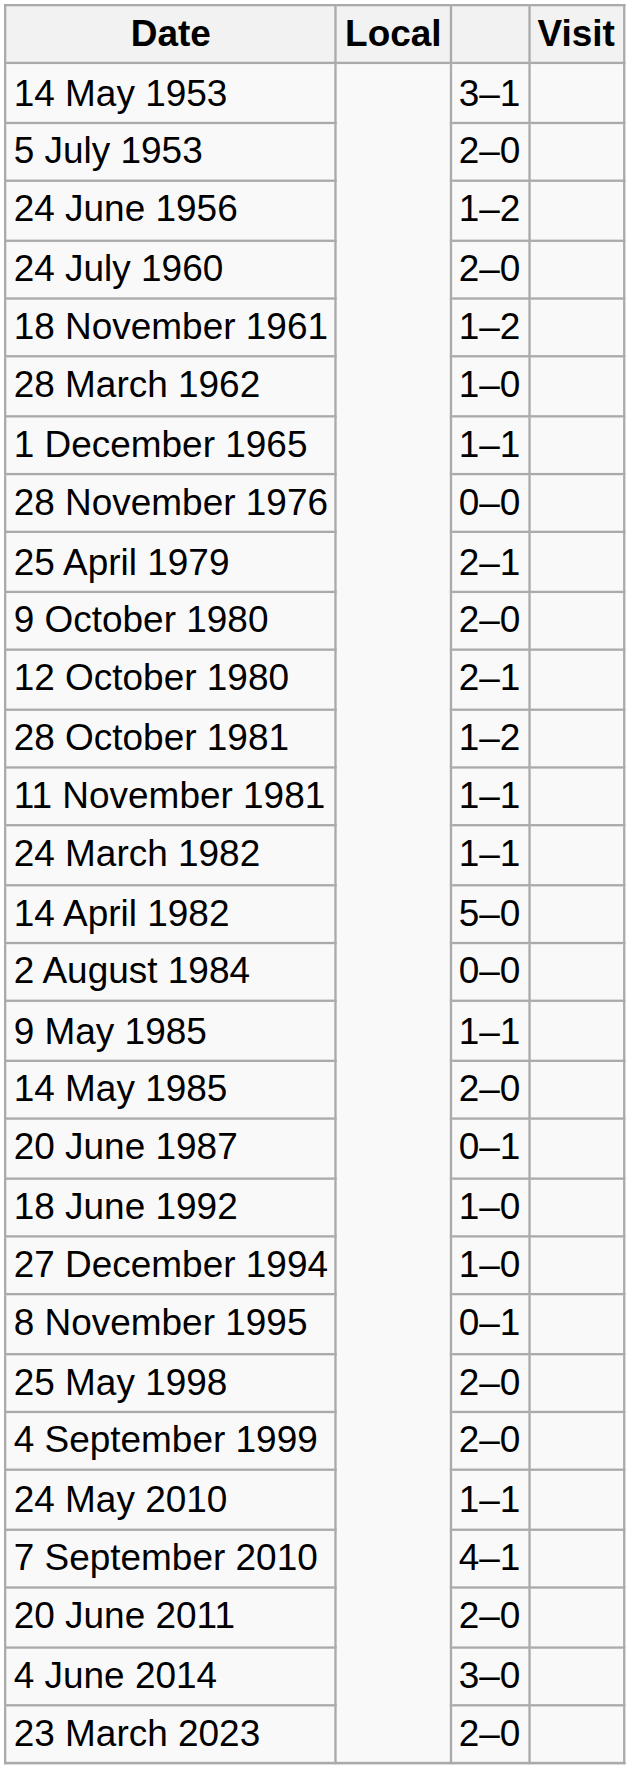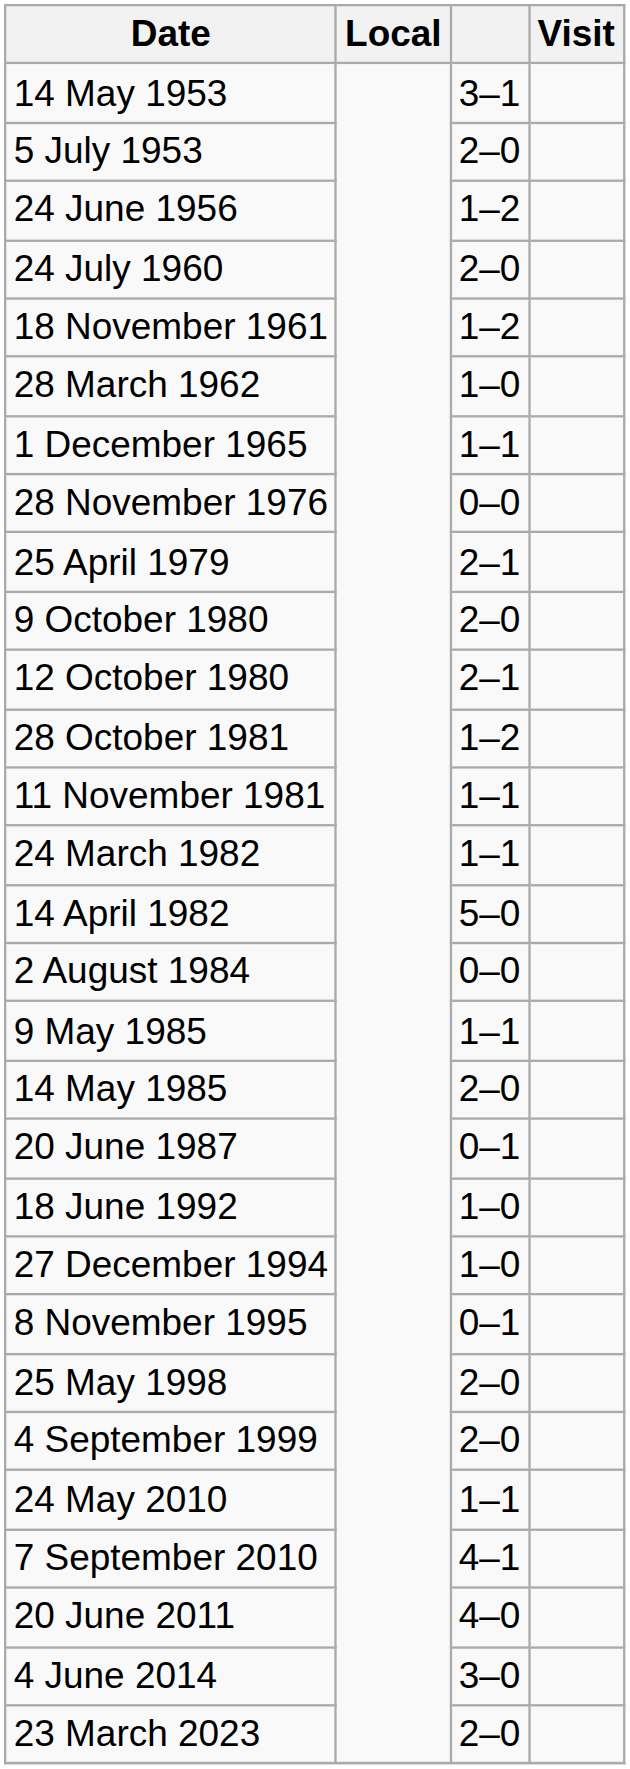20 June 2011 | column 3: 2–0 -> 4–0
